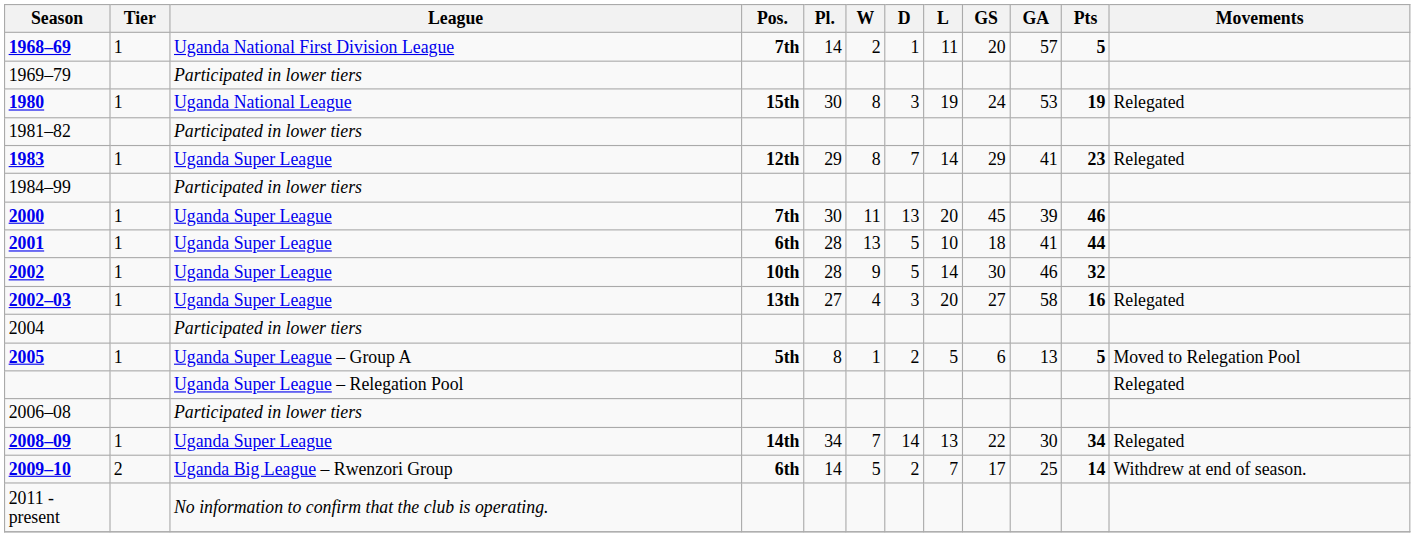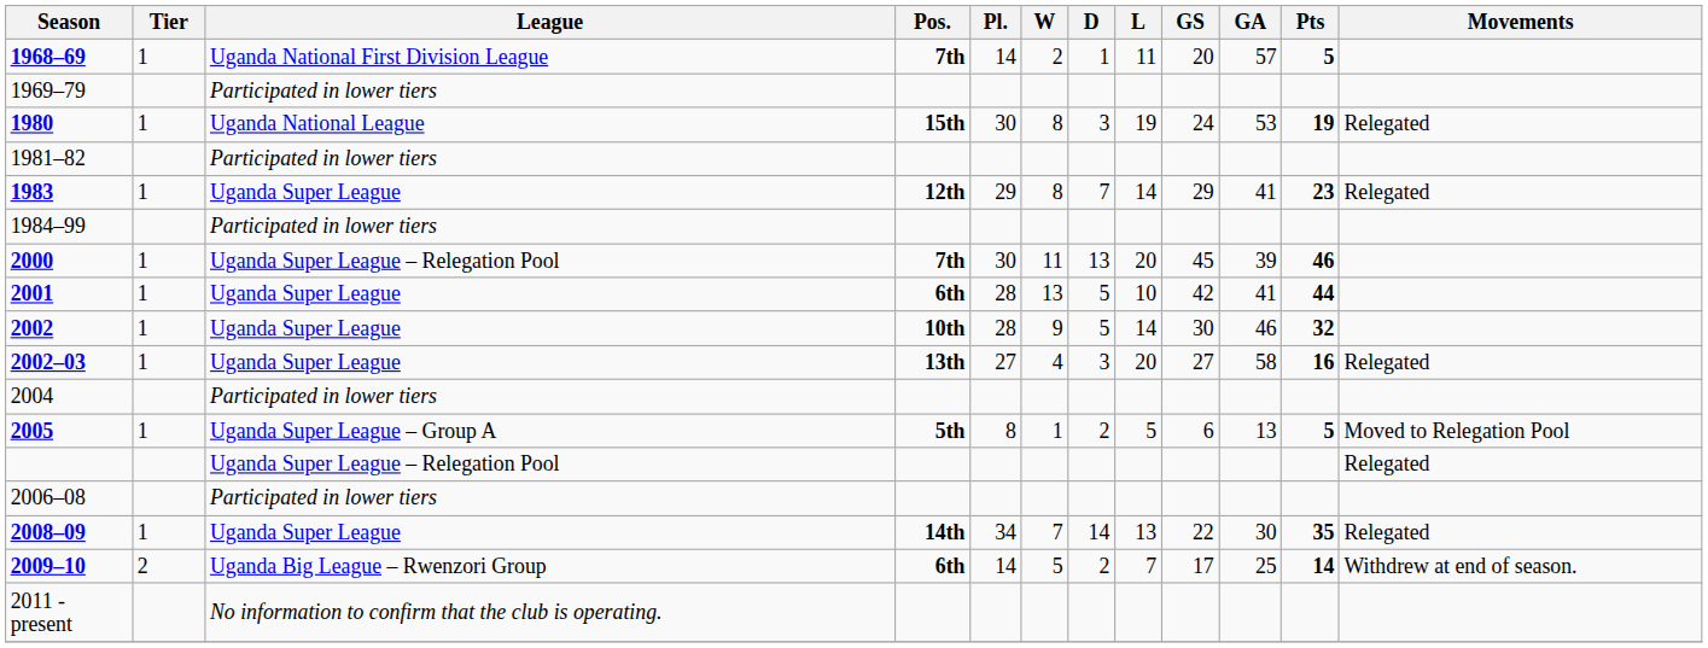2000 | League: Uganda Super League -> Uganda Super League – Relegation Pool
2001 | GS: 18 -> 42
2008–09 | Pts: 34 -> 35
